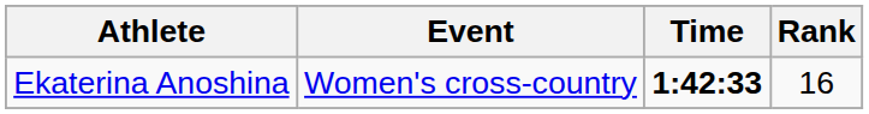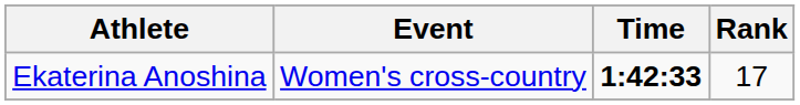Ekaterina Anoshina | Rank: 16 -> 17
